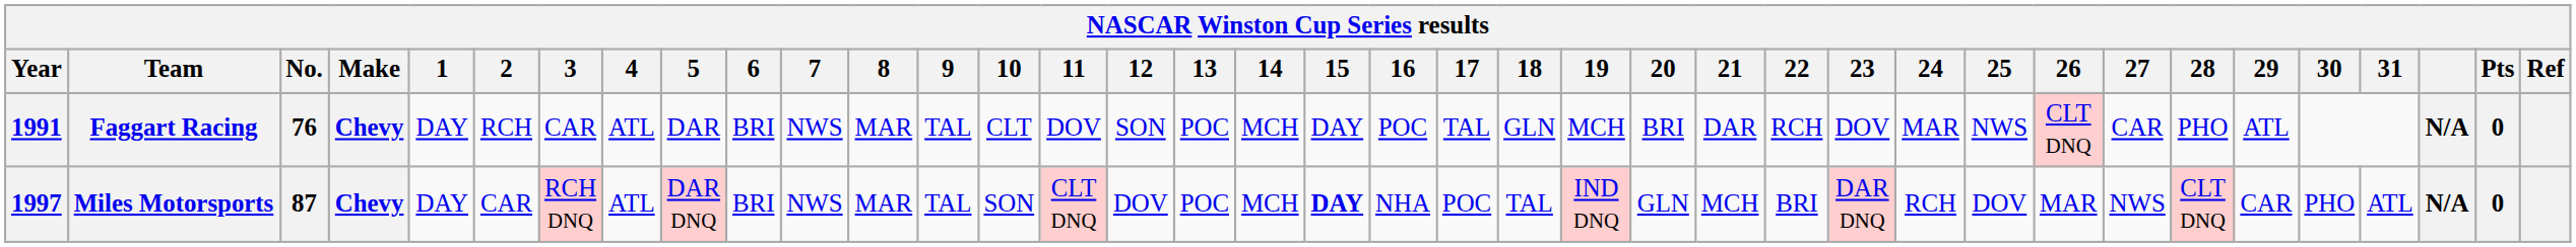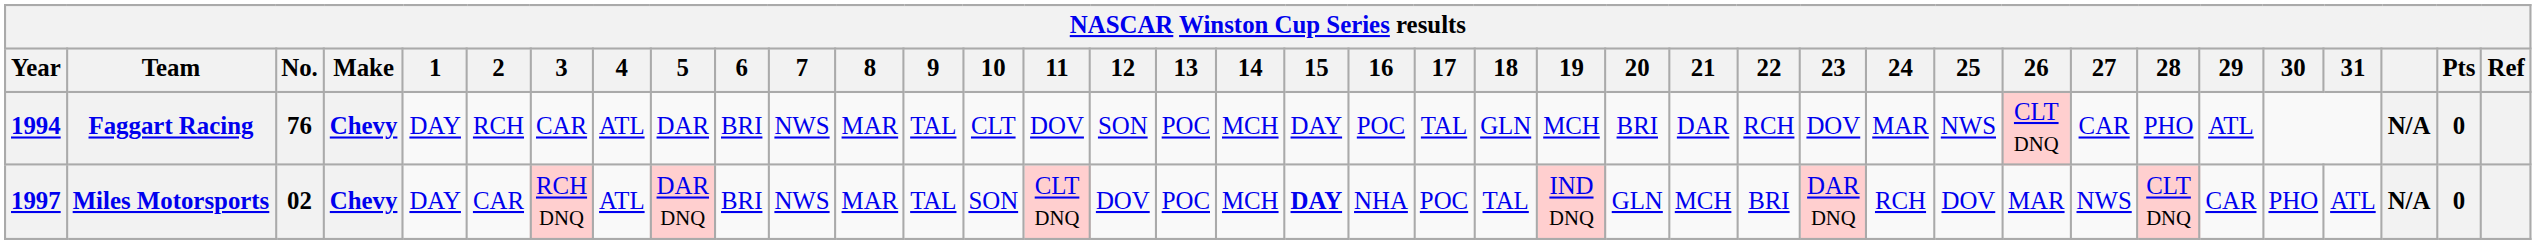Faggart Racing | Year: 1991 -> 1994
Miles Motorsports | No.: 87 -> 02
